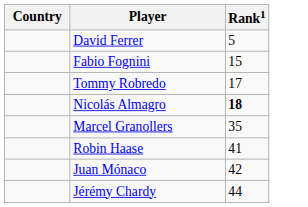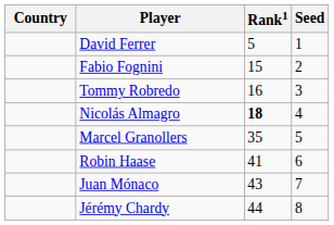+ column: Seed | 1 | 2 | 3 | 4 | 5 | 6 | 7 | 8
Tommy Robredo | Rank1: 17 -> 16
Juan Mónaco | Rank1: 42 -> 43
